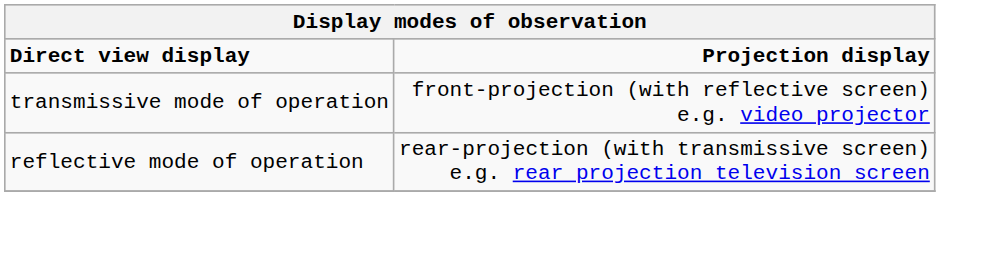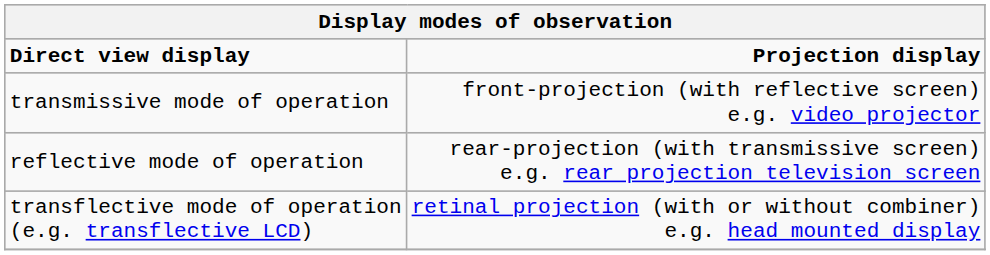+ row: transflective mode of operation (e.g. transflective LCD) | retinal projection (with or without combiner) e.g. head mounted display
